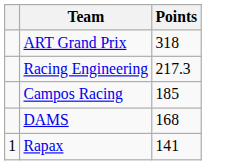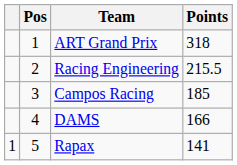+ column: Pos | 1 | 2 | 3 | 4 | 5
Racing Engineering | Points: 217.3 -> 215.5
DAMS | Points: 168 -> 166
